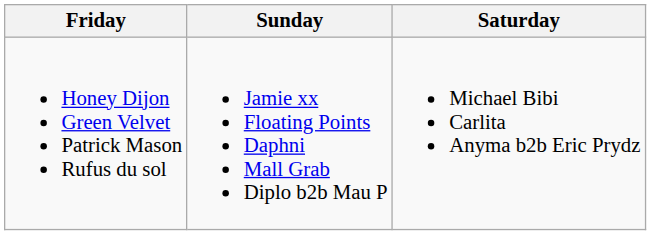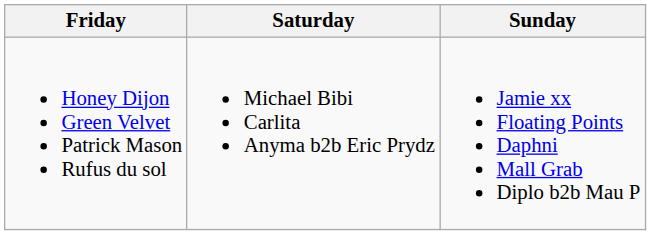columns swapped: Saturday <-> Sunday
